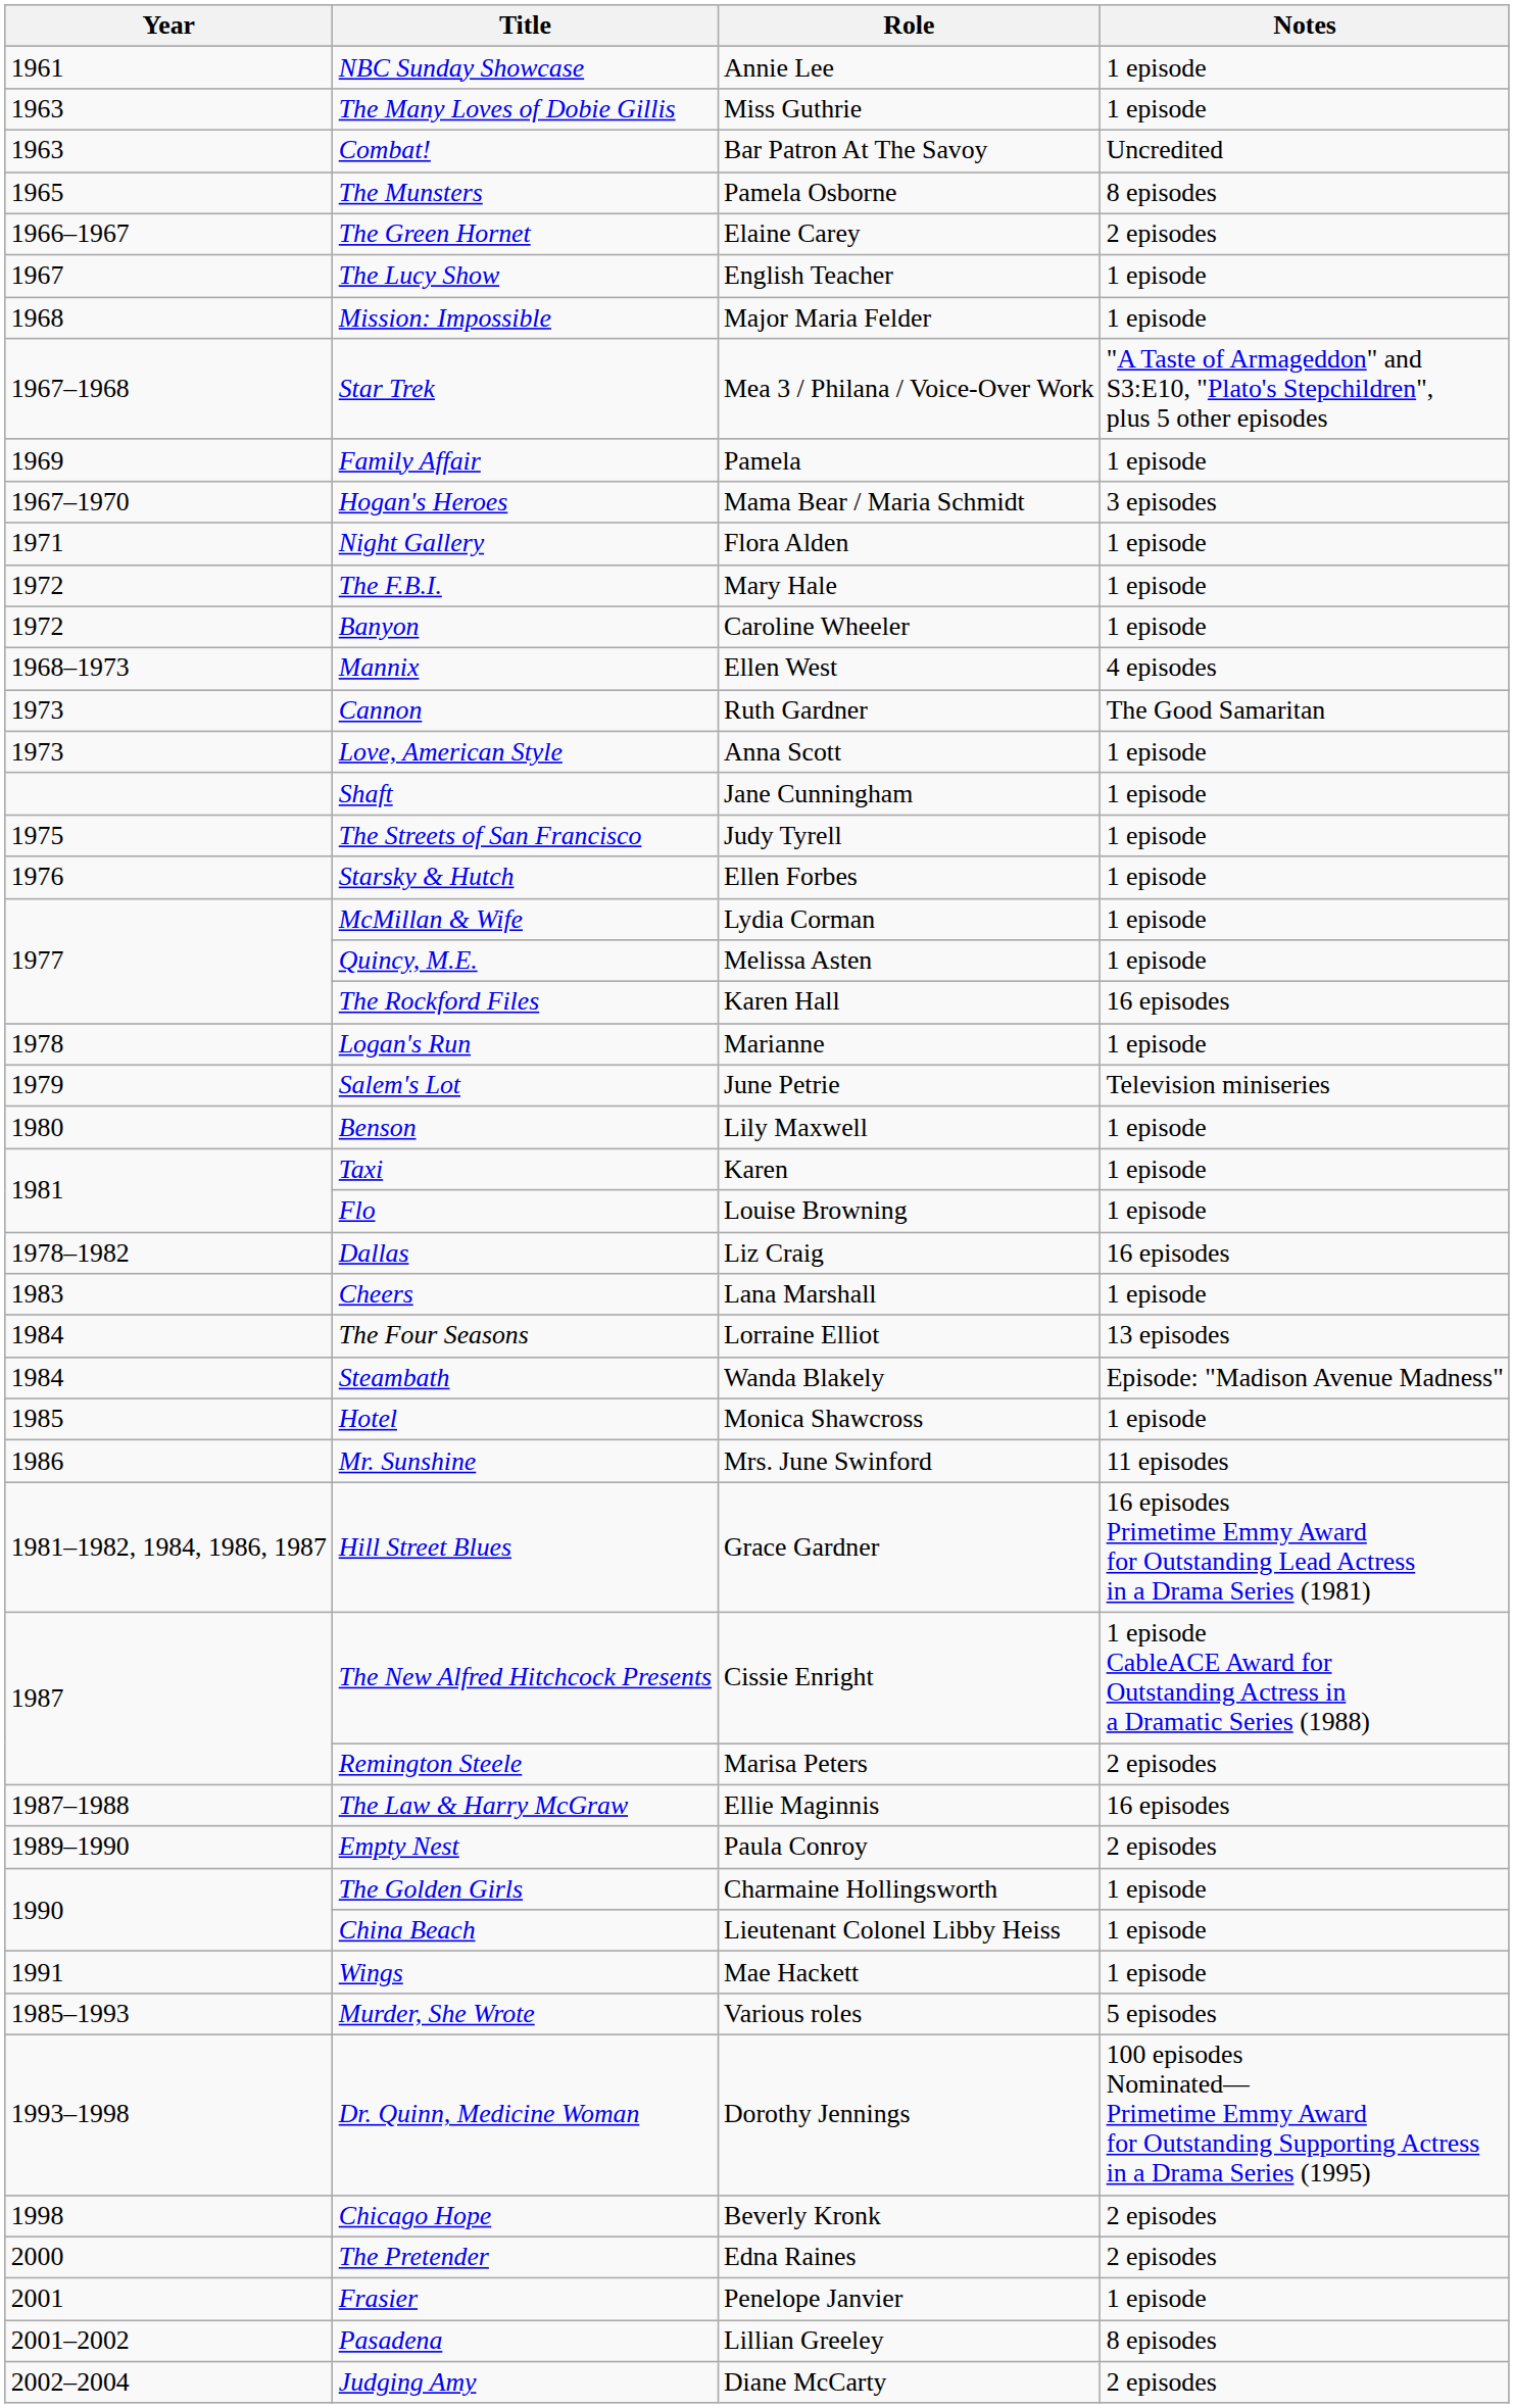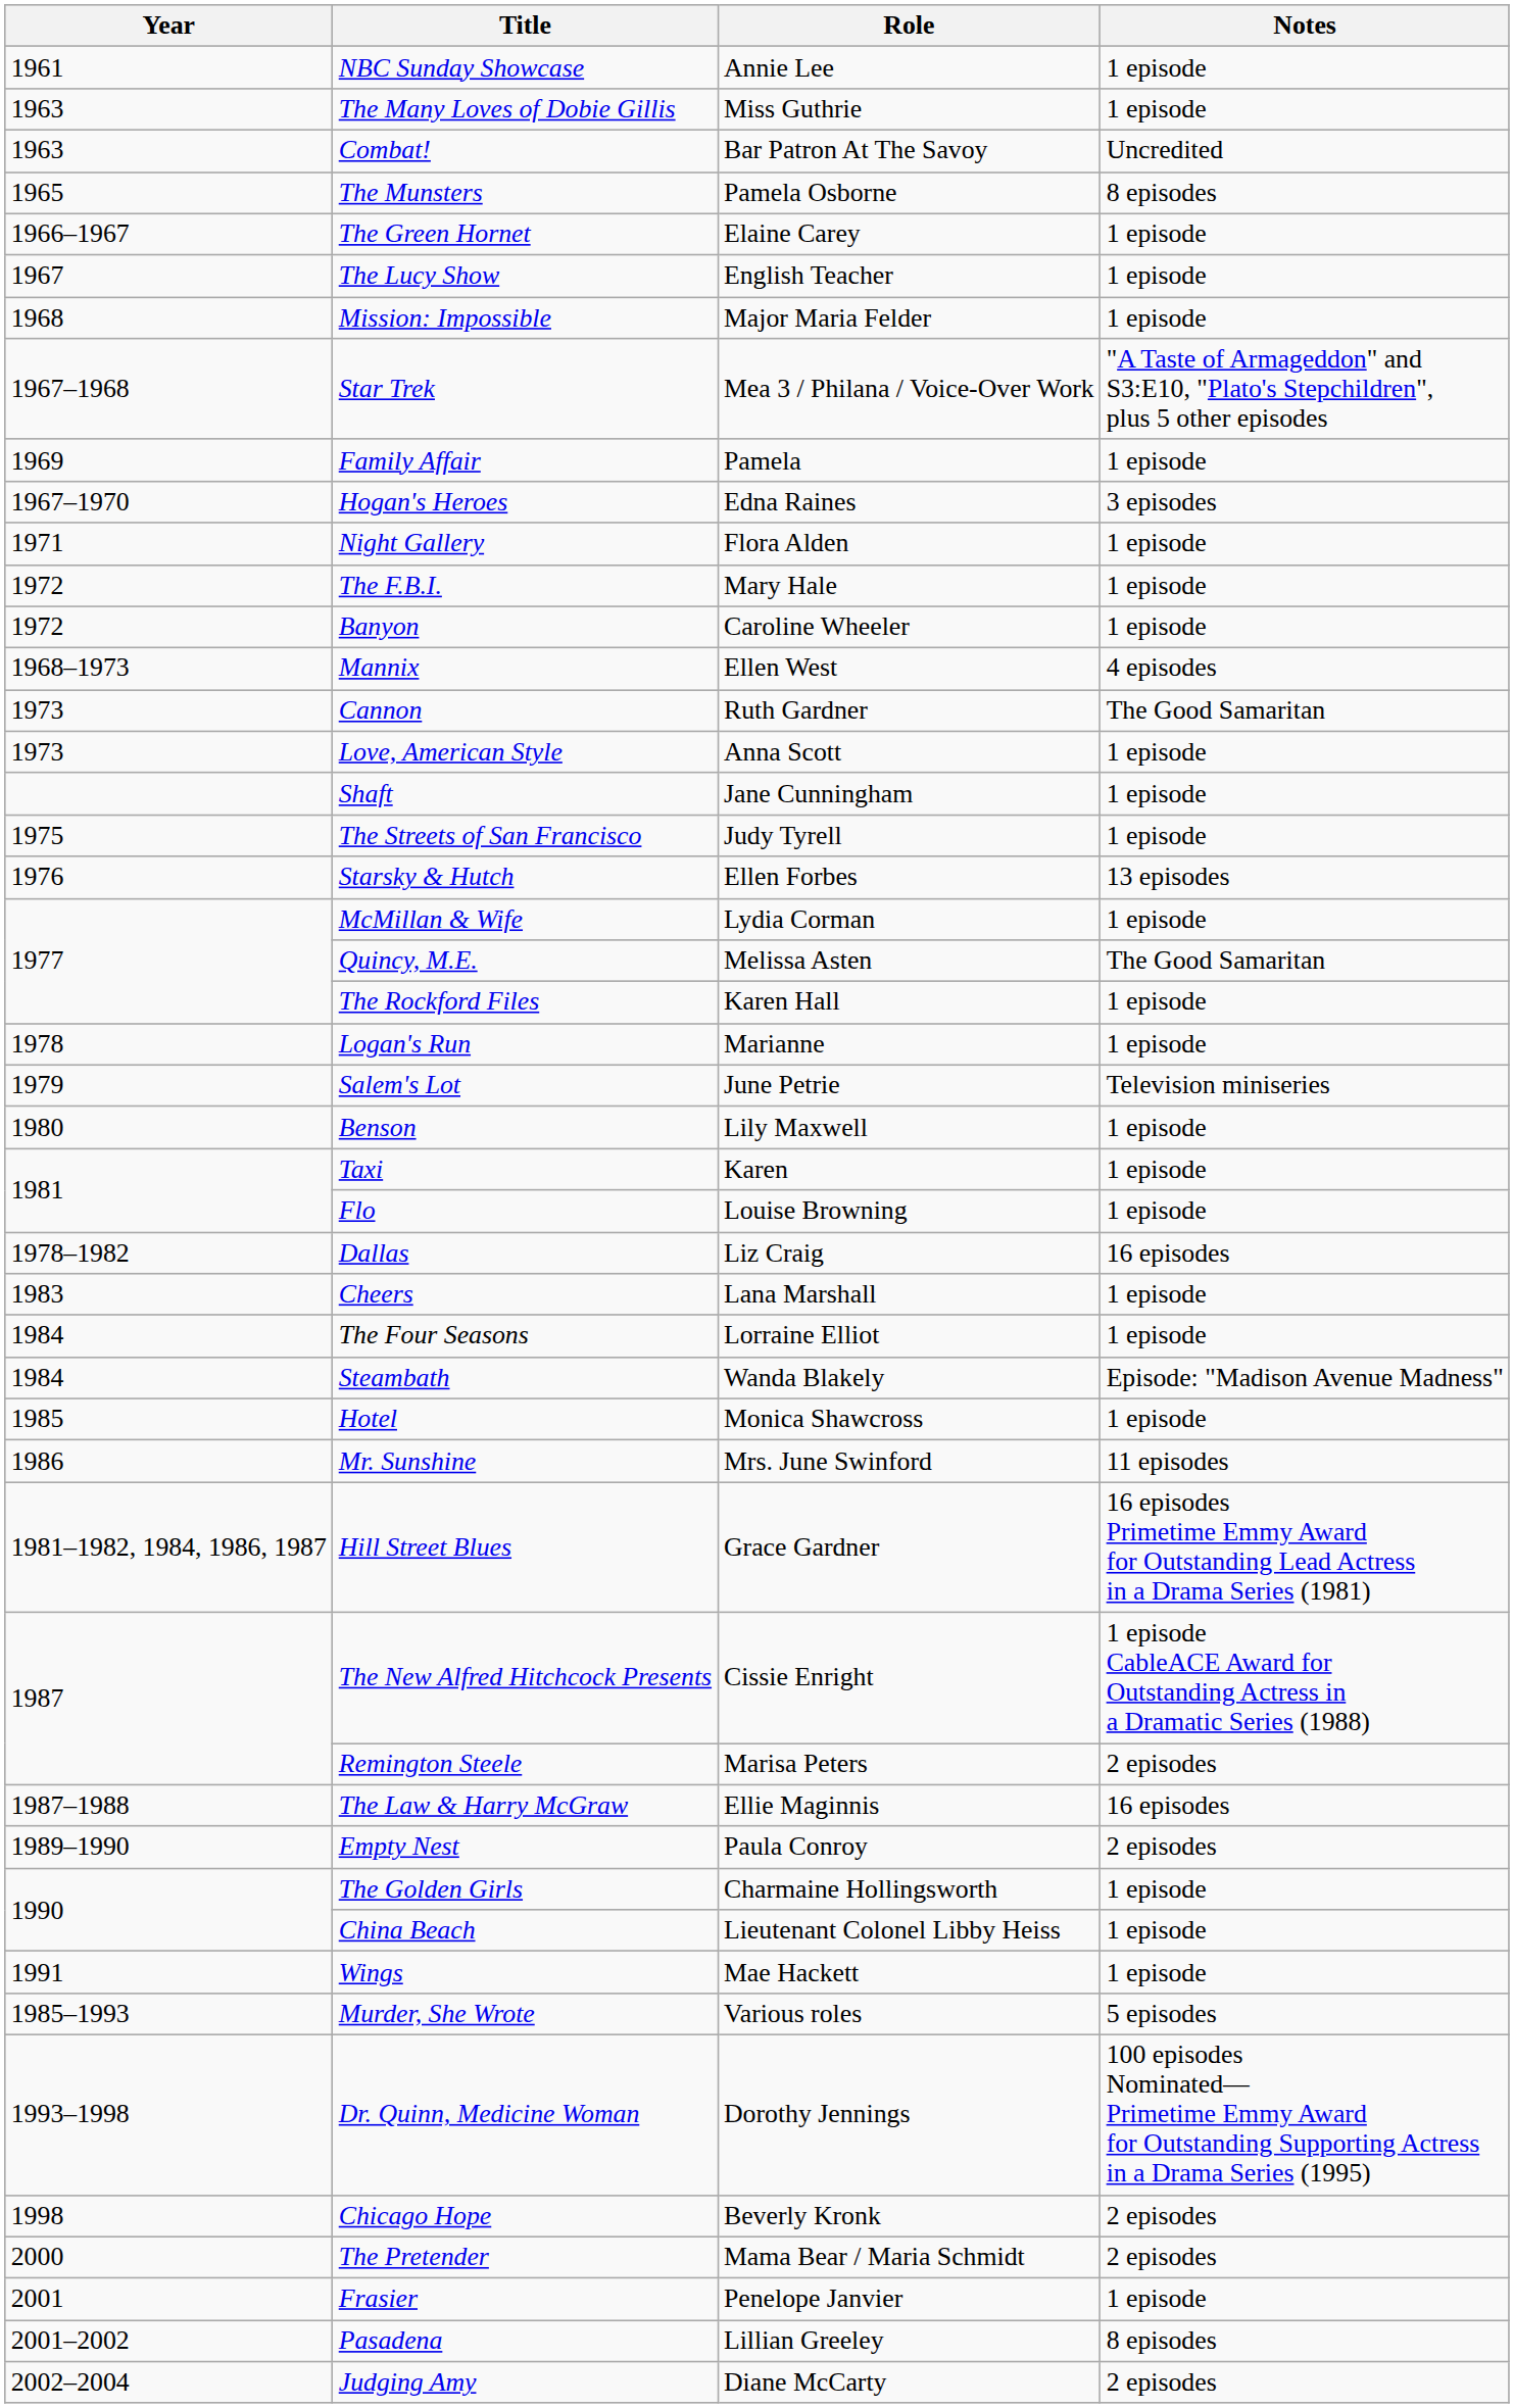The Green Hornet | Notes: 2 episodes -> 1 episode
Hogan's Heroes | Role: Mama Bear / Maria Schmidt -> Edna Raines
Starsky & Hutch | Notes: 1 episode -> 13 episodes
Quincy, M.E. | Notes: 1 episode -> The Good Samaritan
The Rockford Files | Notes: 16 episodes -> 1 episode
The Four Seasons | Notes: 13 episodes -> 1 episode
The Pretender | Role: Edna Raines -> Mama Bear / Maria Schmidt
